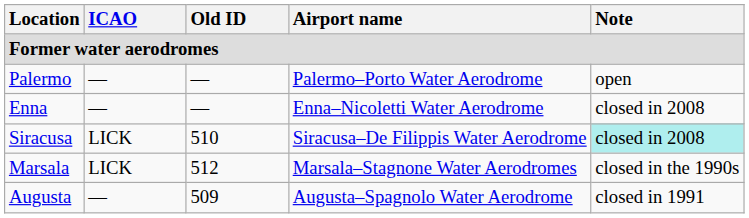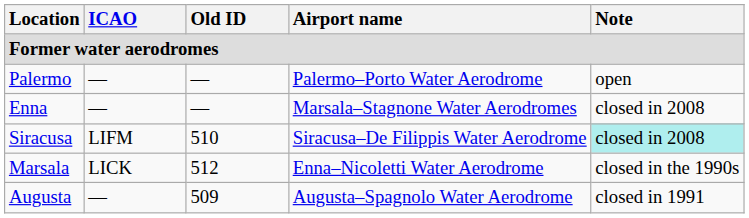Enna | Airport name: Enna–Nicoletti Water Aerodrome -> Marsala–Stagnone Water Aerodromes
Siracusa | ICAO: LICK -> LIFM
Marsala | Airport name: Marsala–Stagnone Water Aerodromes -> Enna–Nicoletti Water Aerodrome
